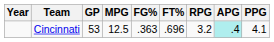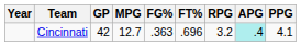Cincinnati | GP: 53 -> 42
Cincinnati | MPG: 12.5 -> 12.7
